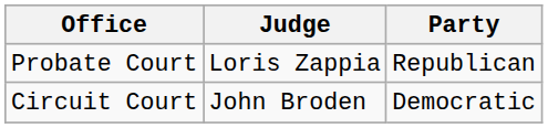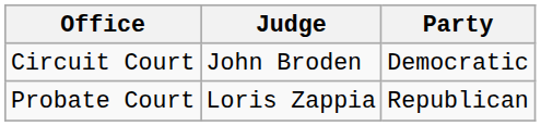rows swapped: Circuit Court <-> Probate Court
